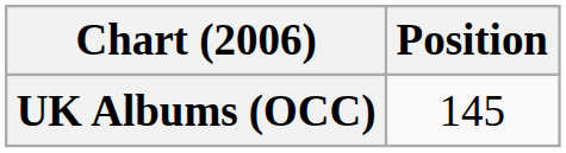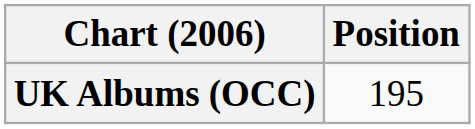UK Albums (OCC) | Position: 145 -> 195
